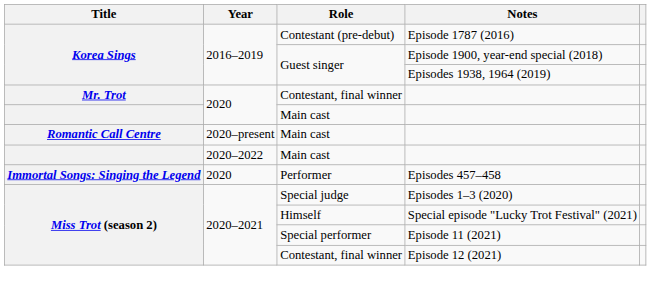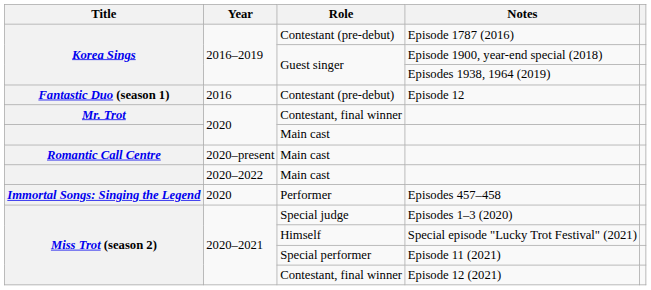+ row: Fantastic Duo (season 1) | 2016 | Contestant (pre-debut) | Episode 12
